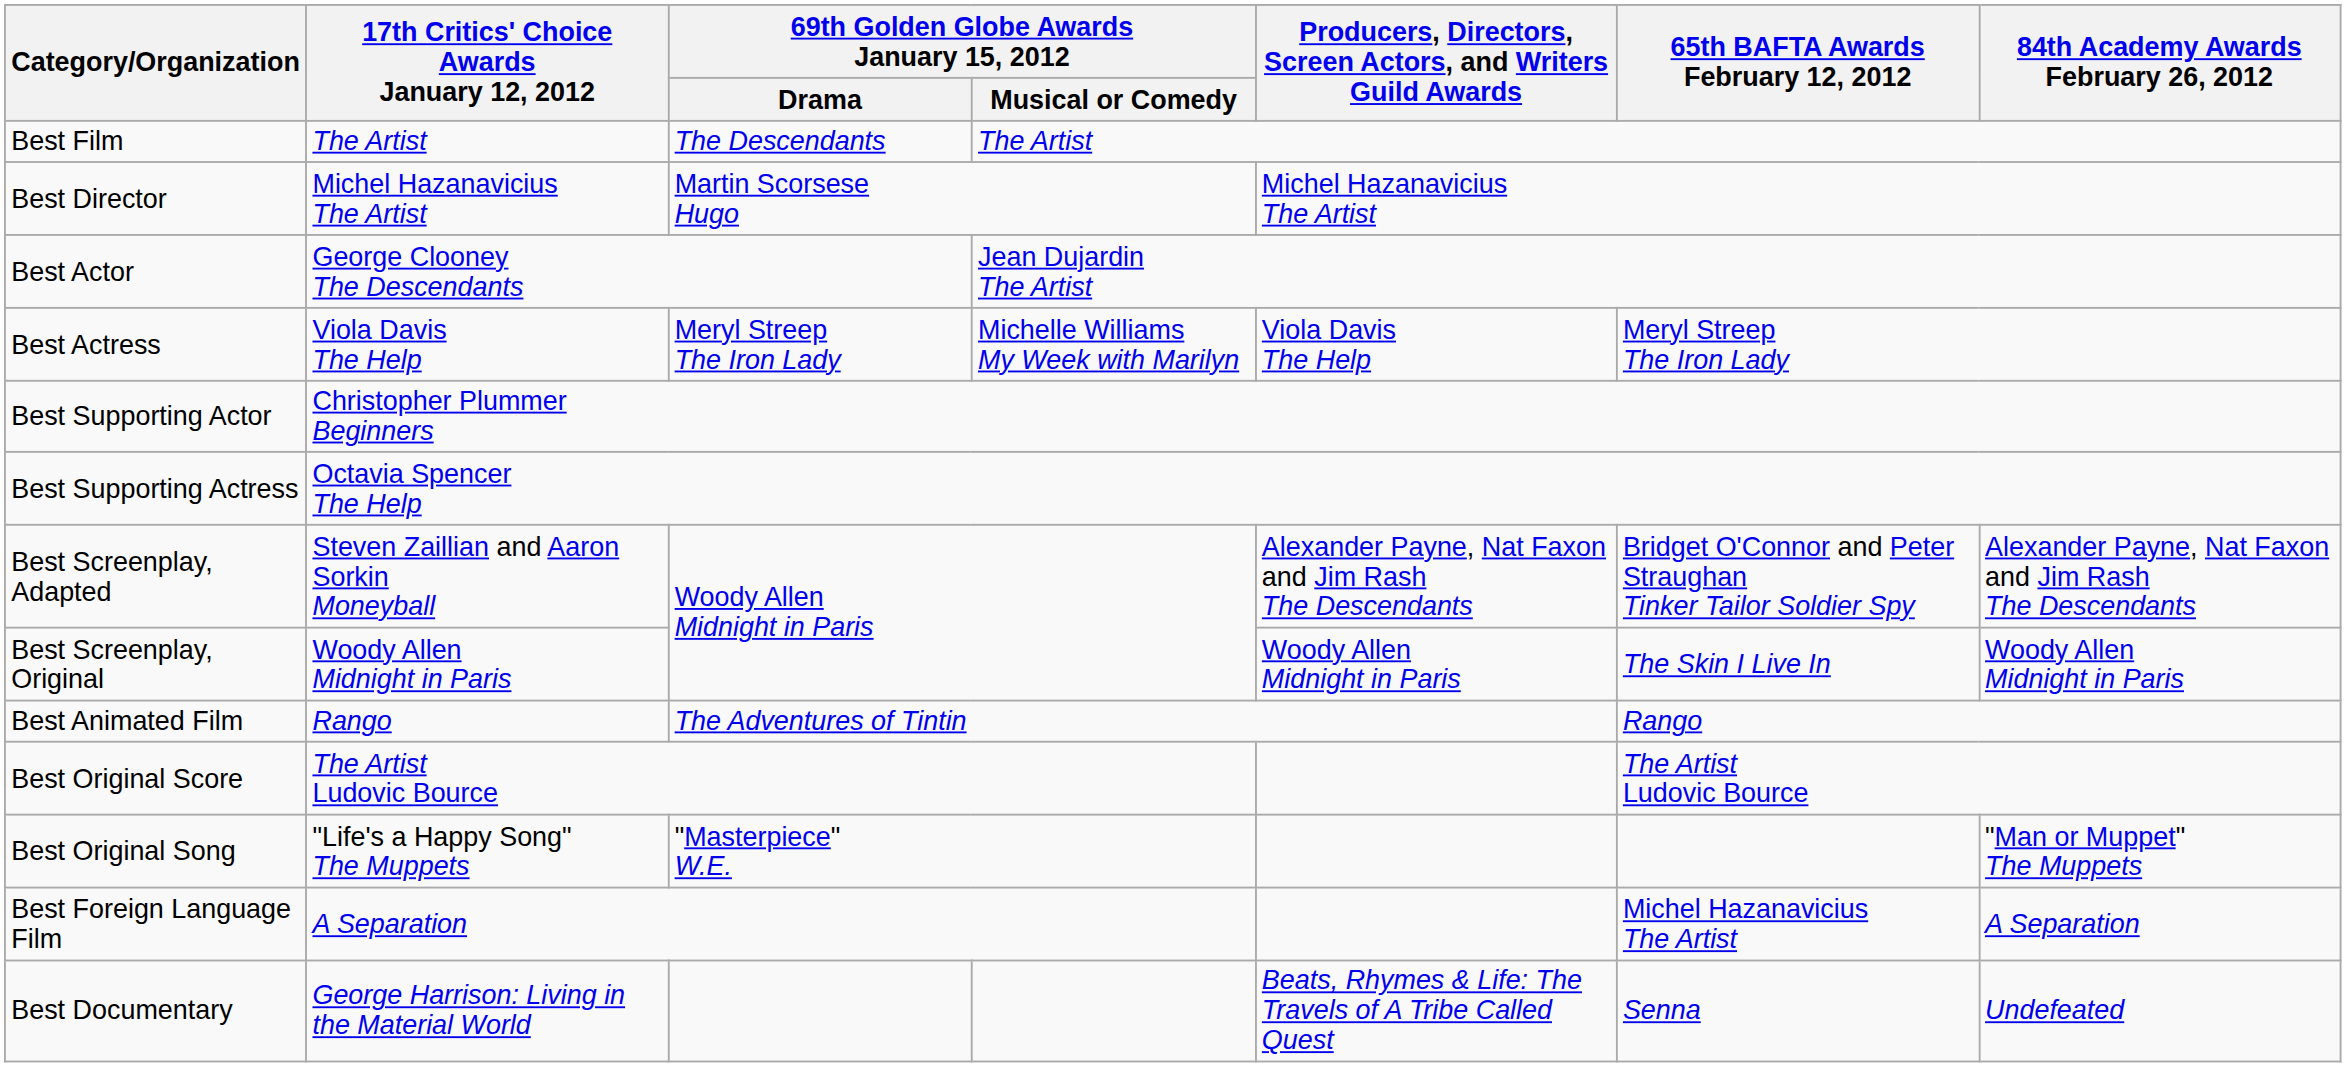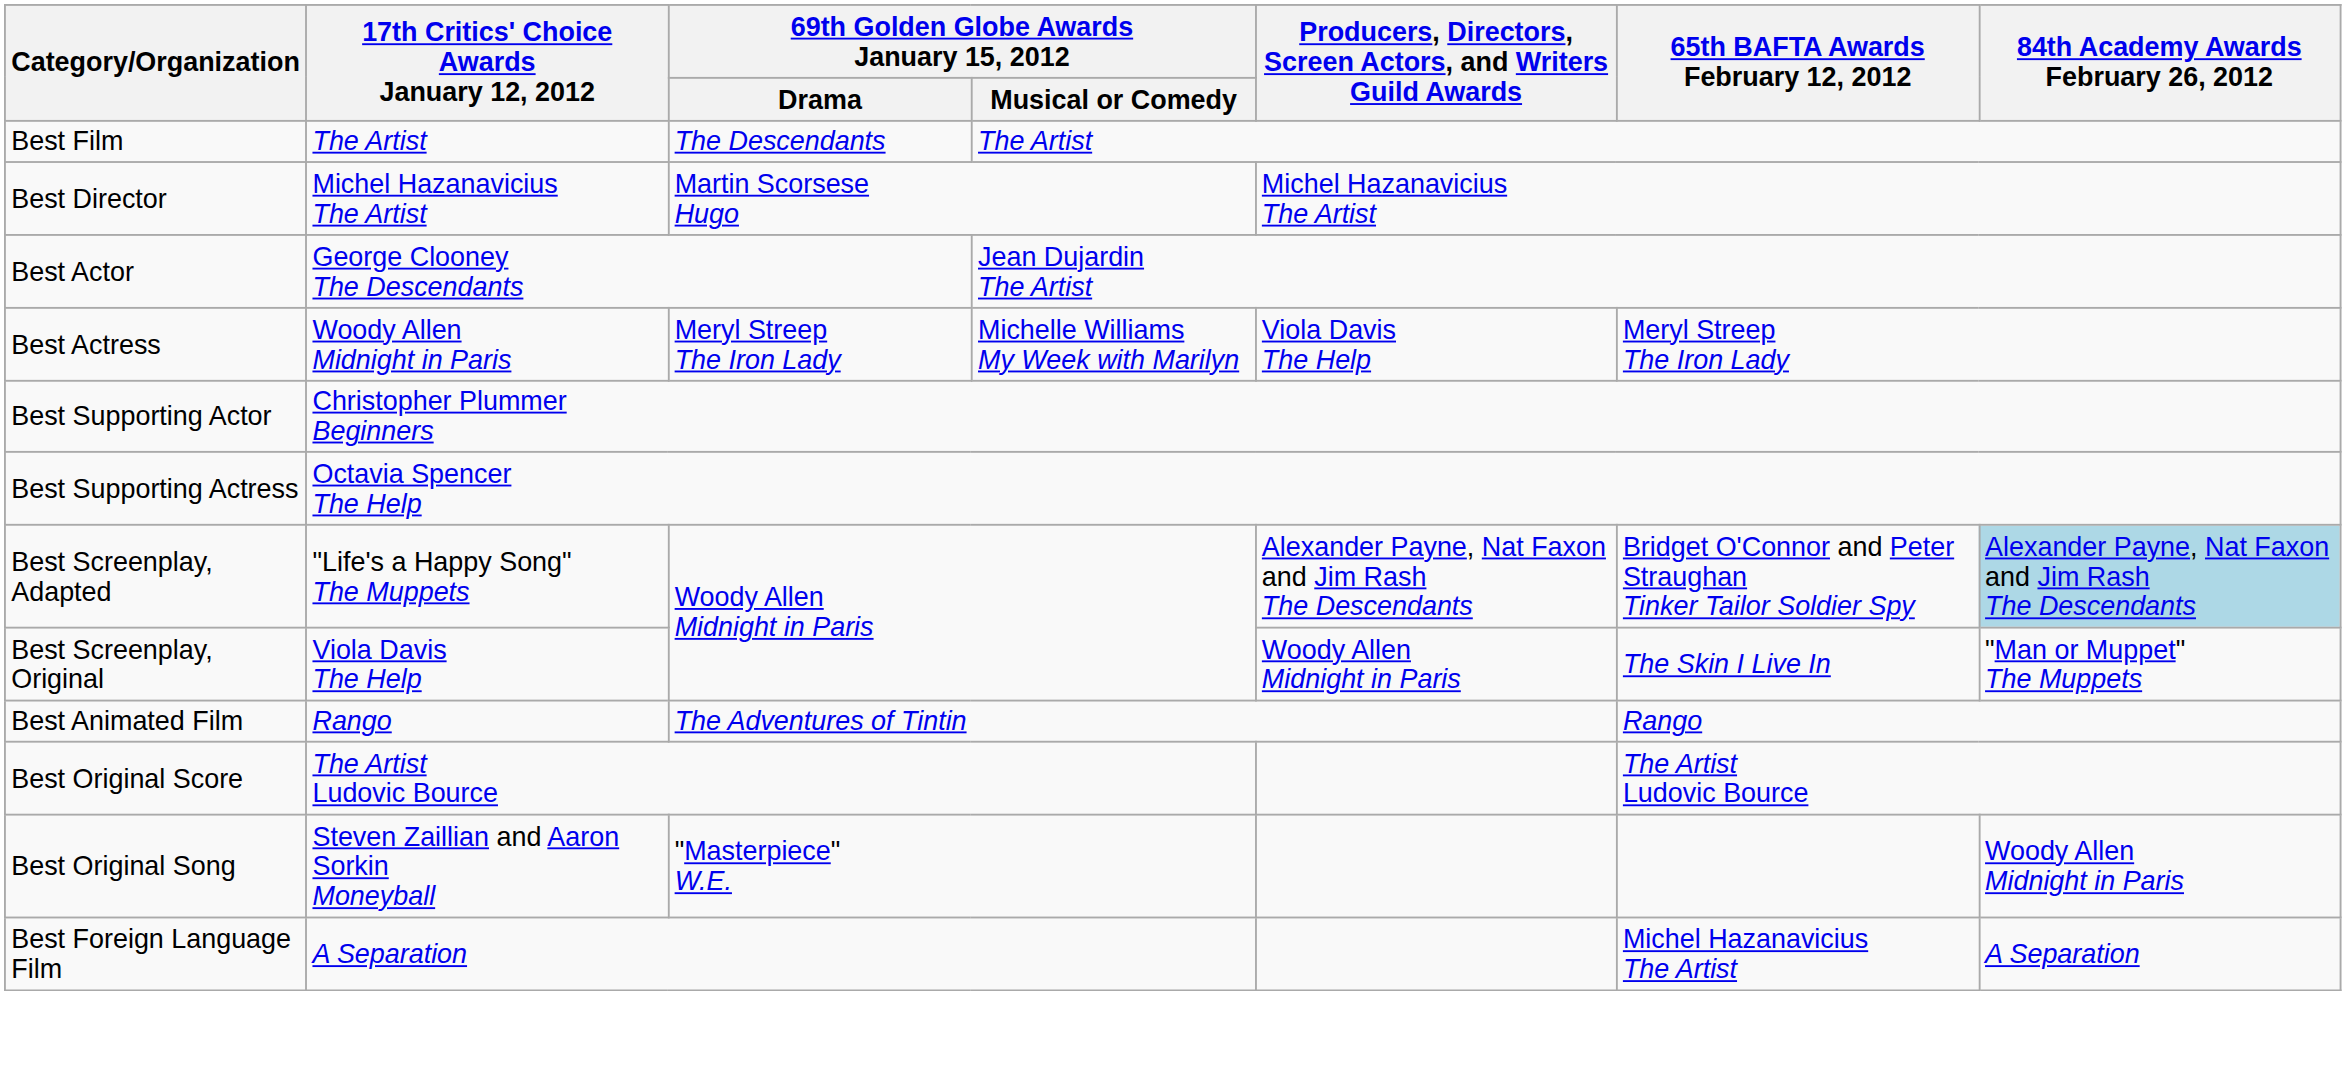Best Actress | 17th Critics' Choice Awards January 12, 2012: Viola Davis The Help -> Woody Allen Midnight in Paris
Best Screenplay, Adapted | 17th Critics' Choice Awards January 12, 2012: Steven Zaillian and Aaron Sorkin Moneyball -> "Life's a Happy Song" The Muppets
Best Screenplay, Adapted | 84th Academy Awards February 26, 2012: no background -> lightblue background
Best Screenplay, Original | 17th Critics' Choice Awards January 12, 2012: Woody Allen Midnight in Paris -> Viola Davis The Help
Best Screenplay, Original | 84th Academy Awards February 26, 2012: Woody Allen Midnight in Paris -> "Man or Muppet" The Muppets
Best Original Song | 17th Critics' Choice Awards January 12, 2012: "Life's a Happy Song" The Muppets -> Steven Zaillian and Aaron Sorkin Moneyball
Best Original Song | 84th Academy Awards February 26, 2012: "Man or Muppet" The Muppets -> Woody Allen Midnight in Paris
- row: Best Documentary | George Harrison: Living in the Material World | Beats, Rhymes & Life: The Travels of A Tribe Called Quest | Senna | Undefeated
